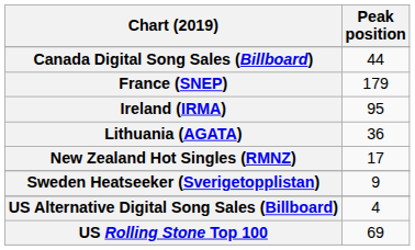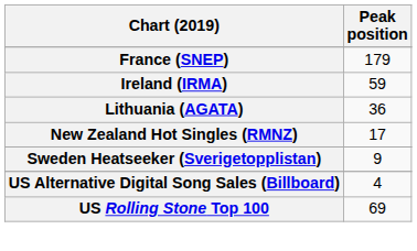- row: Canada Digital Song Sales (Billboard) | 44
Ireland (IRMA) | Peak position: 95 -> 59
